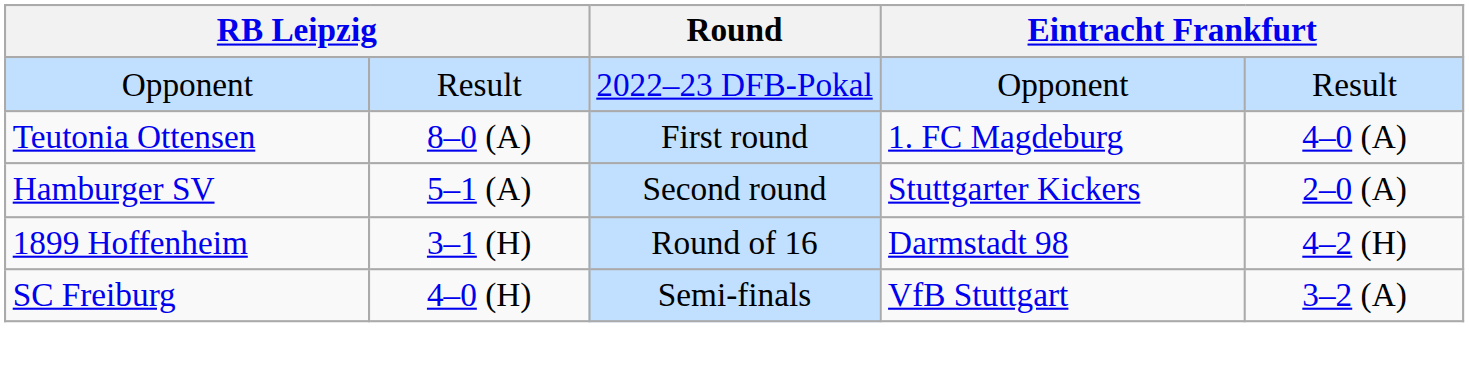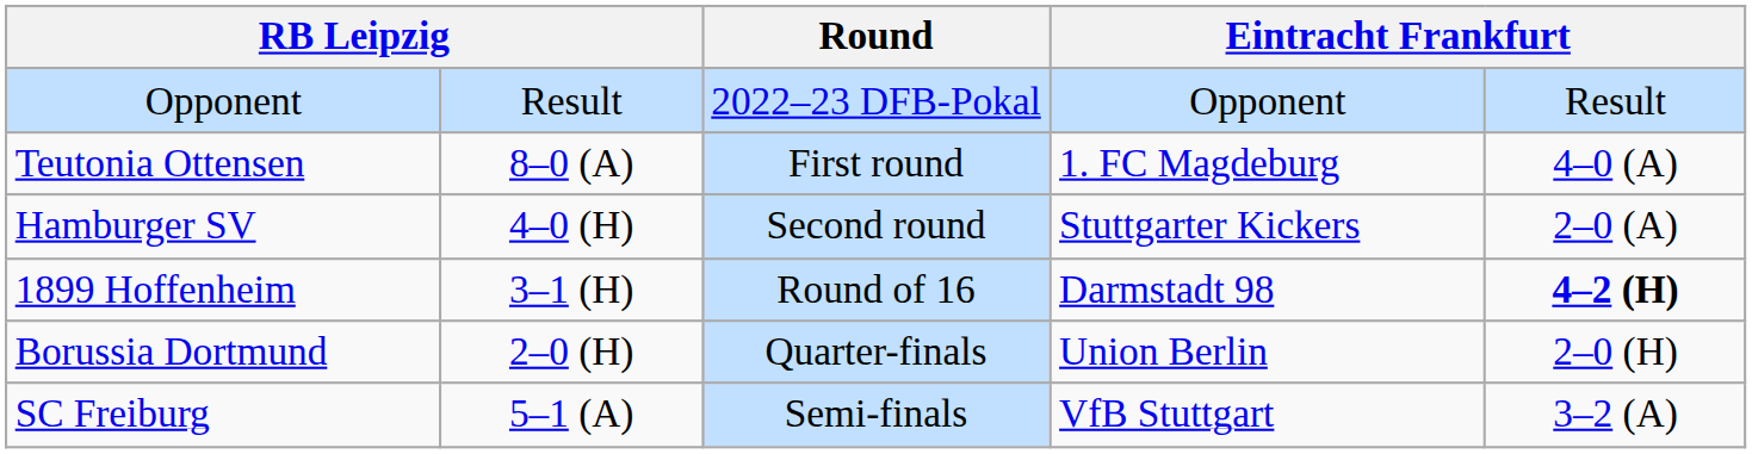Hamburger SV | column 2: 5–1 (A) -> 4–0 (H)
1899 Hoffenheim | column 5: normal -> bold
+ row: Borussia Dortmund | 2–0 (H) | Quarter-finals | Union Berlin | 2–0 (H)
SC Freiburg | column 2: 4–0 (H) -> 5–1 (A)
